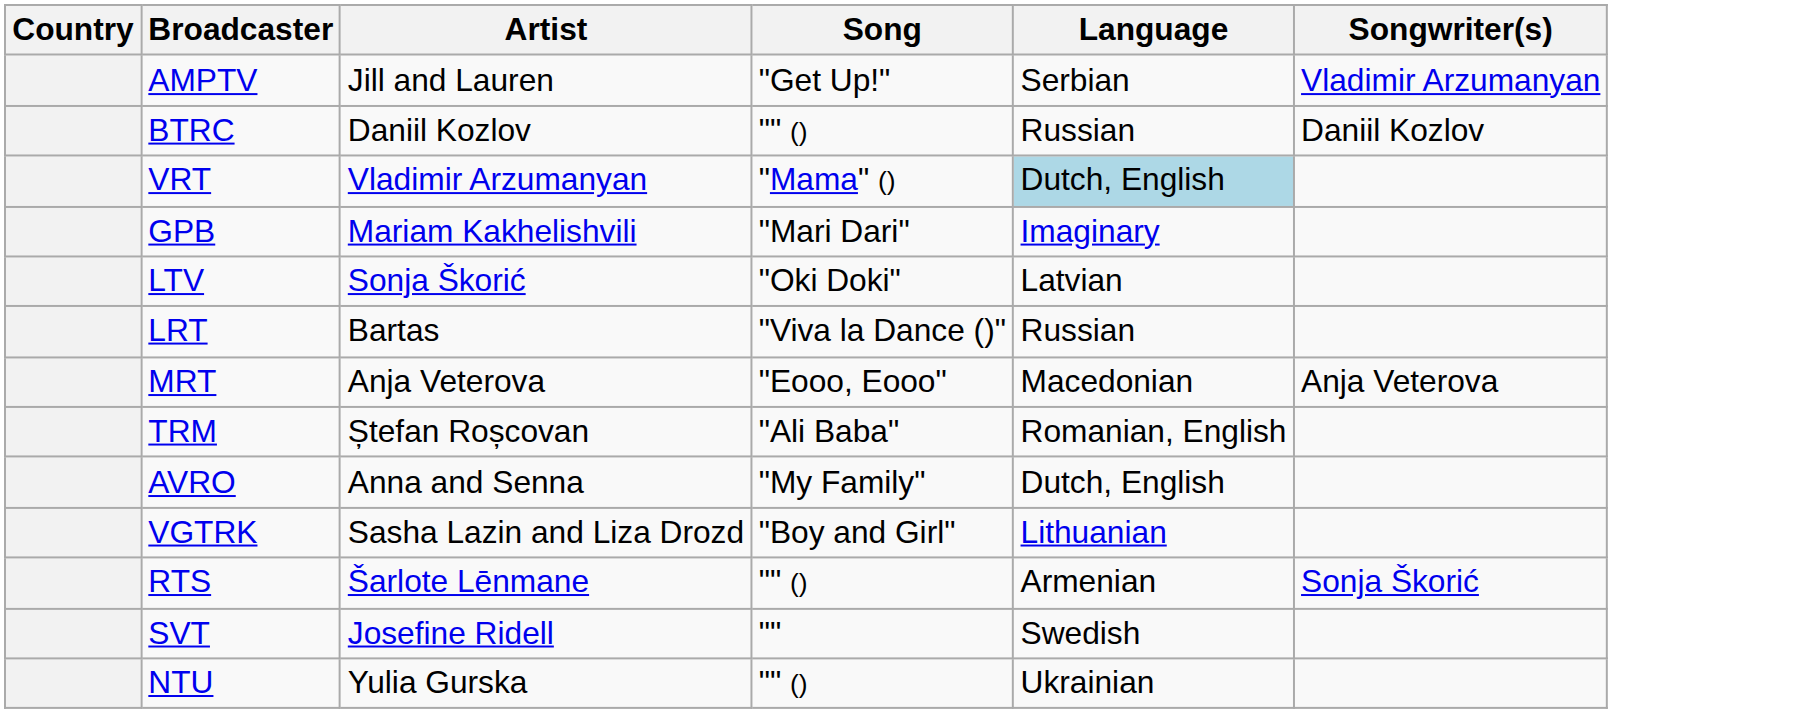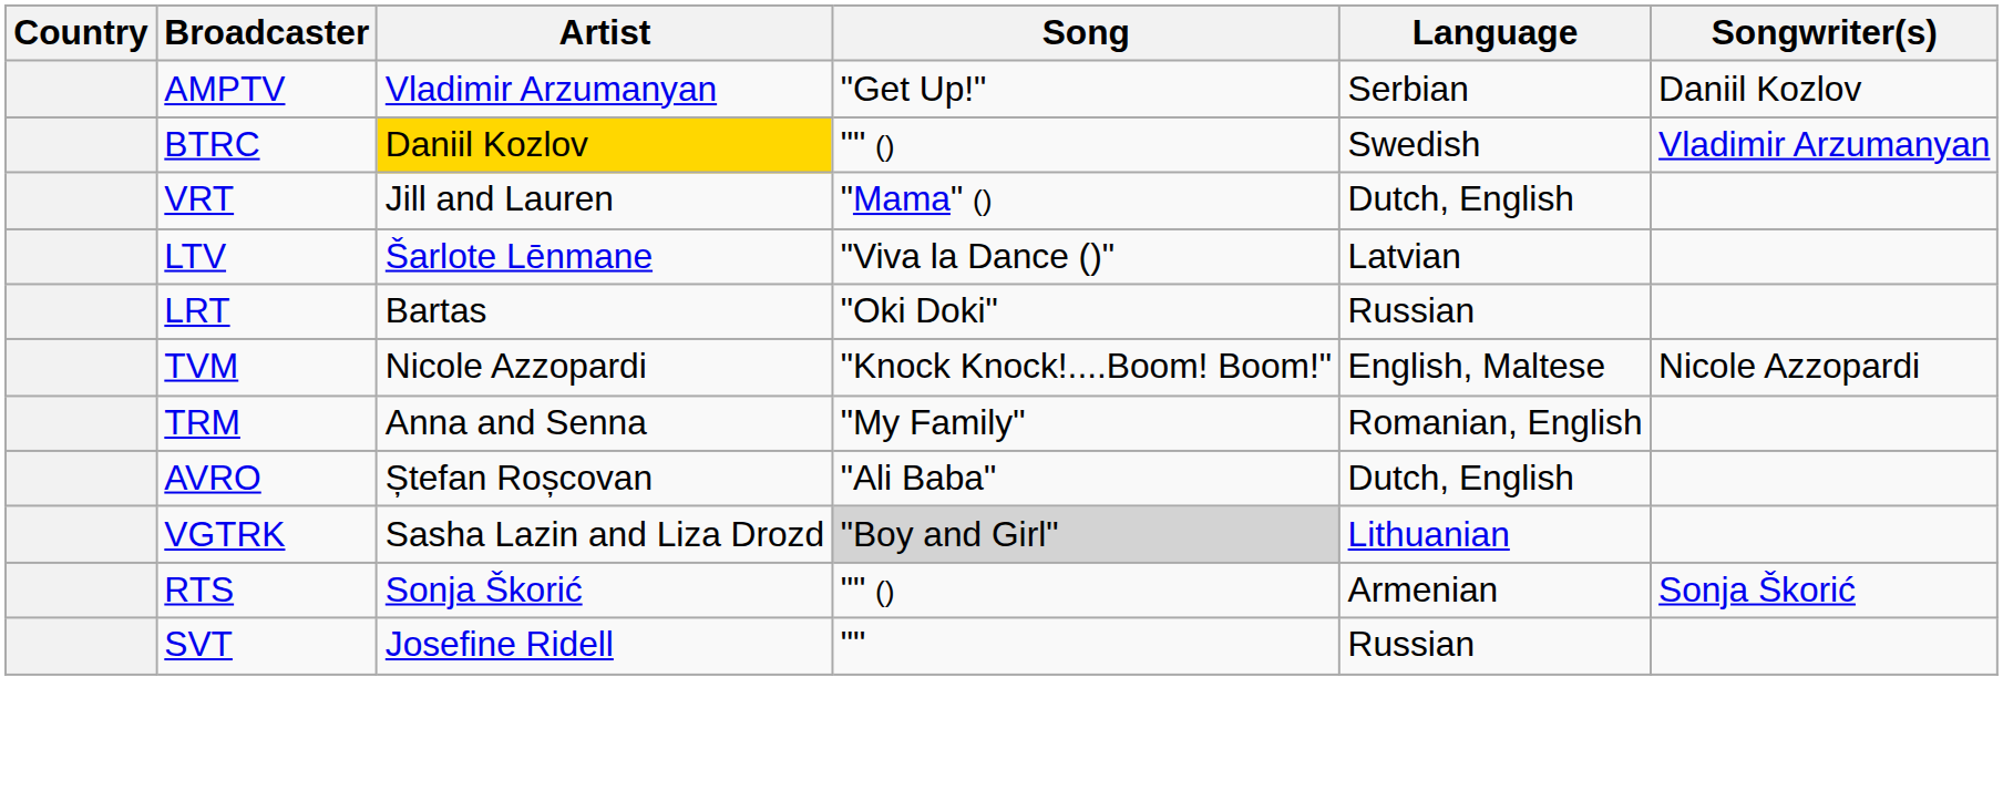AMPTV | Artist: Jill and Lauren -> Vladimir Arzumanyan
AMPTV | Songwriter(s): Vladimir Arzumanyan -> Daniil Kozlov
BTRC | Artist: no background -> gold background
BTRC | Language: Russian -> Swedish
BTRC | Songwriter(s): Daniil Kozlov -> Vladimir Arzumanyan
VRT | Artist: Vladimir Arzumanyan -> Jill and Lauren
VRT | Language: lightblue background -> no background
- row: GPB | Mariam Kakhelishvili | "Mari Dari" | Imaginary
LTV | Artist: Sonja Škorić -> Šarlote Lēnmane
LTV | Song: "Oki Doki" -> "Viva la Dance ()"
LRT | Song: "Viva la Dance ()" -> "Oki Doki"
- row: MRT | Anja Veterova | "Еооо, Еооо" | Macedonian | Anja Veterova
+ row: TVM | Nicole Azzopardi | "Knock Knock!....Boom! Boom!" | English, Maltese | Nicole Azzopardi
TRM | Artist: Ștefan Roșcovan -> Anna and Senna
TRM | Song: "Ali Baba" -> "My Family"
AVRO | Artist: Anna and Senna -> Ștefan Roșcovan
AVRO | Song: "My Family" -> "Ali Baba"
VGTRK | Song: no background -> lightgrey background
RTS | Artist: Šarlote Lēnmane -> Sonja Škorić
SVT | Language: Swedish -> Russian
- row: NTU | Yulia Gurska | "" () | Ukrainian
